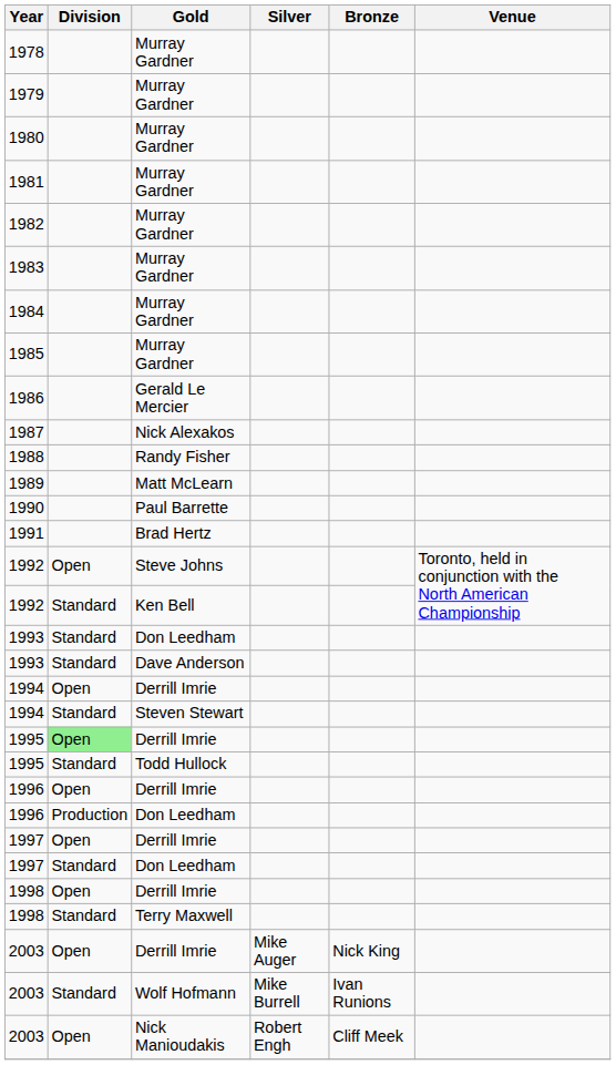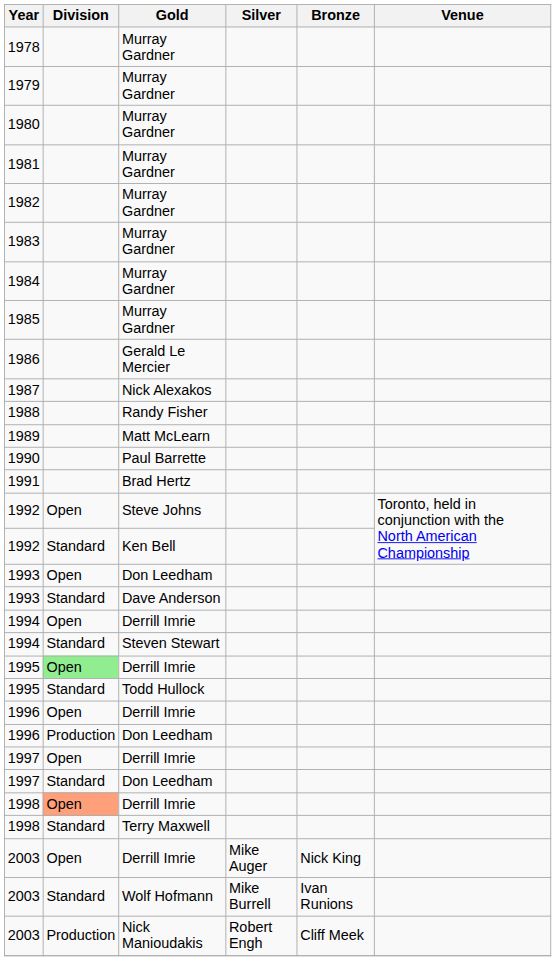1993 / Don Leedham | Division: Standard -> Open
1998 / Derrill Imrie | Division: no background -> lightsalmon background
2003 / Nick Manioudakis | Division: Open -> Production
